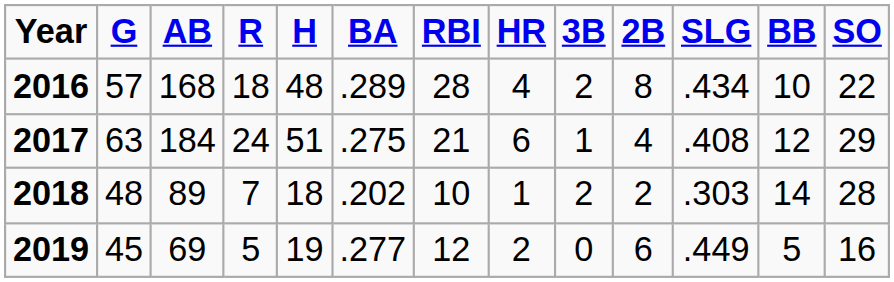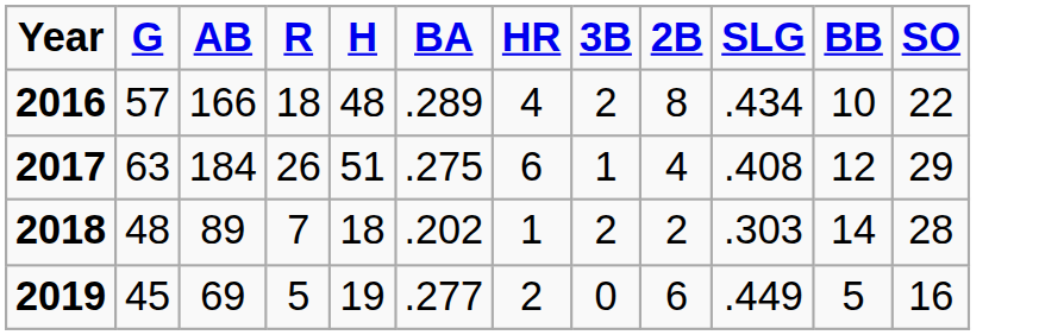- column: RBI | 28 | 21 | 10 | 12
2016 | AB: 168 -> 166
2017 | R: 24 -> 26
